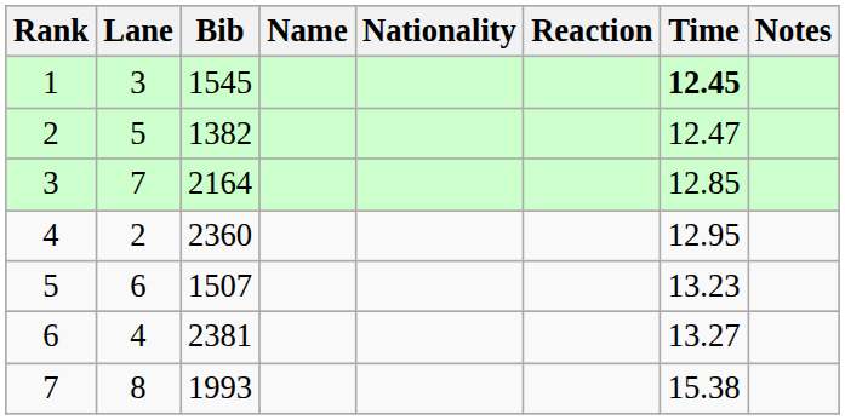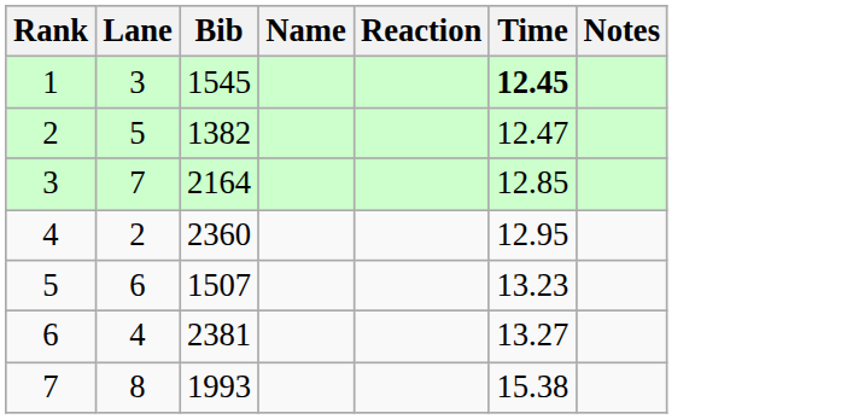- column: Nationality
